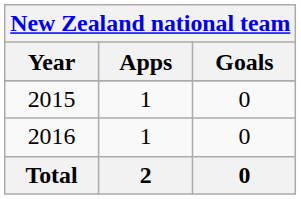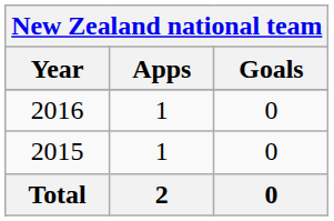rows swapped: 2015 <-> 2016
